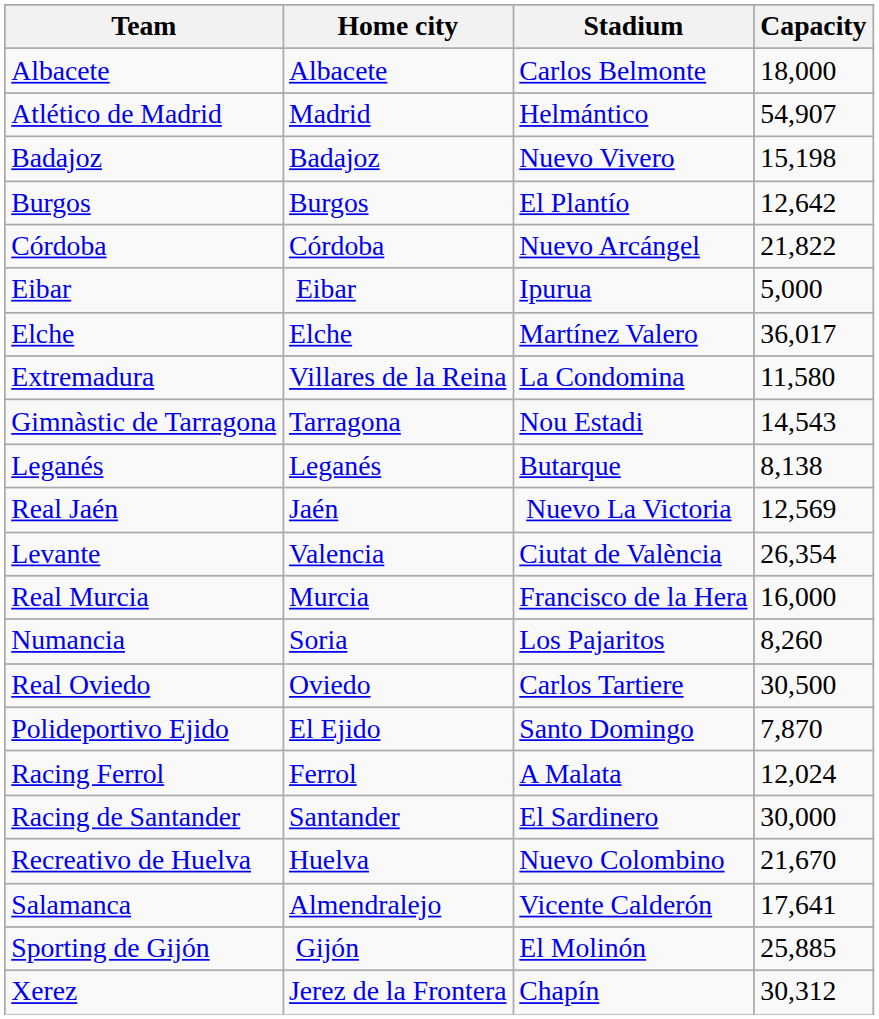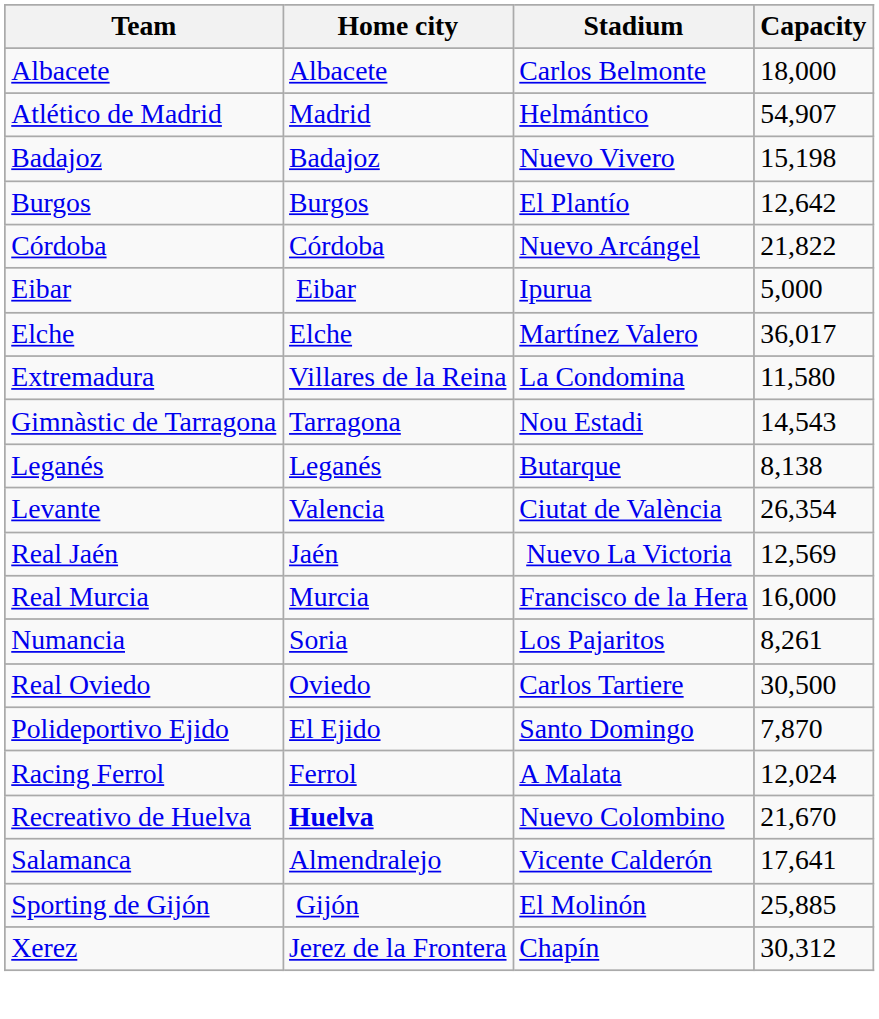rows swapped: Levante <-> Real Jaén
Numancia | Capacity: 8,260 -> 8,261
- row: Racing de Santander | Santander | El Sardinero | 30,000
Recreativo de Huelva | Home city: normal -> bold
